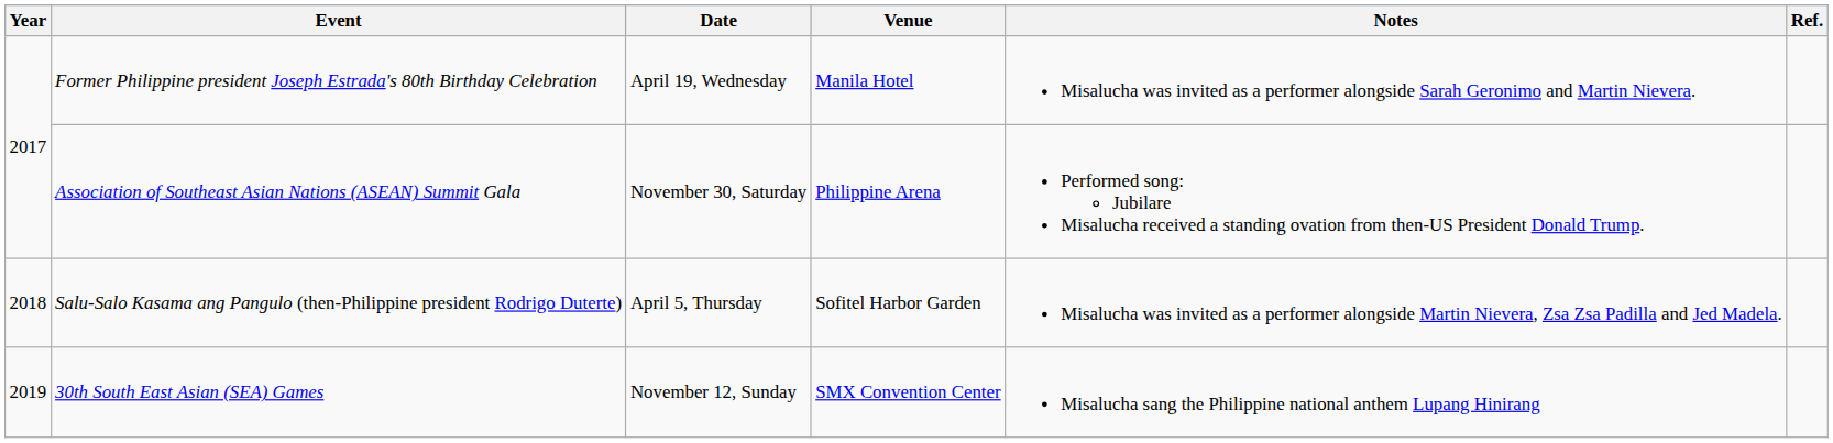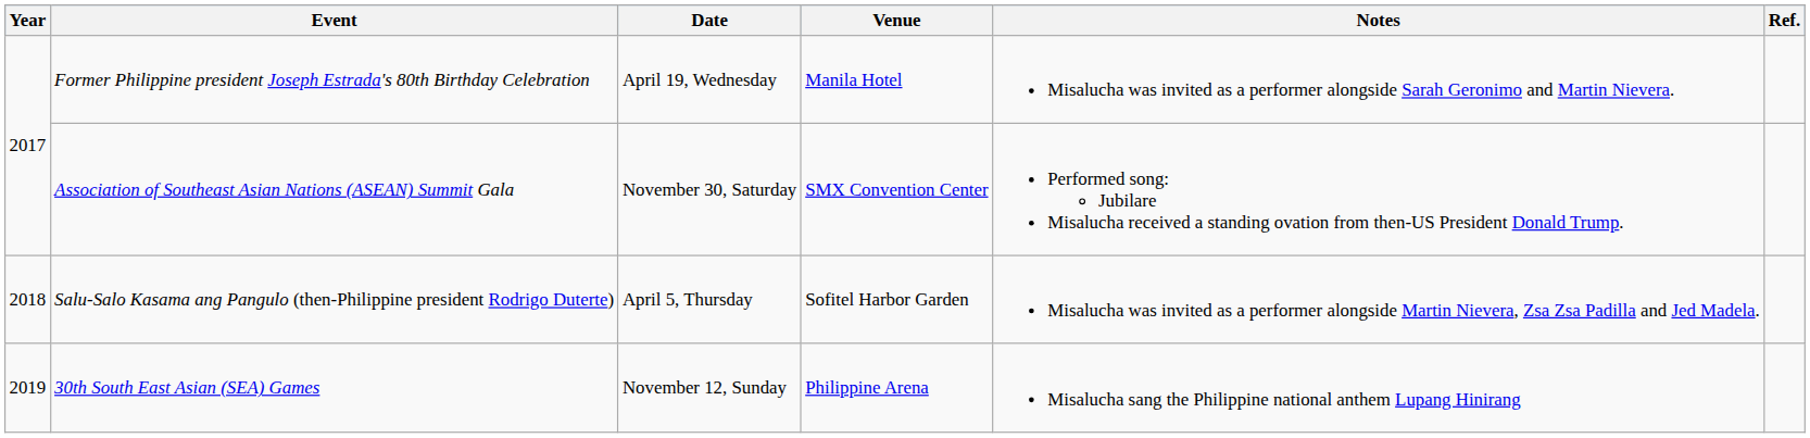Association of Southeast Asian Nations (ASEAN) Summit Gala | Venue: Philippine Arena -> SMX Convention Center
30th South East Asian (SEA) Games | Venue: SMX Convention Center -> Philippine Arena
